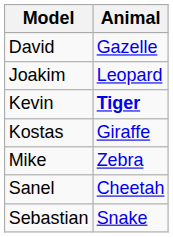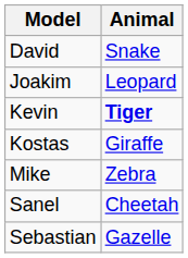David | Animal: Gazelle -> Snake
Sebastian | Animal: Snake -> Gazelle
